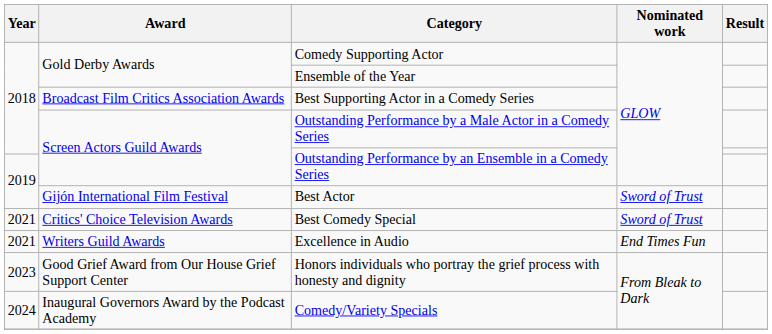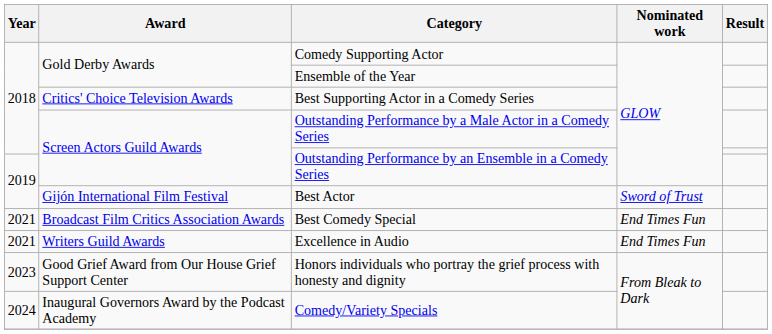Best Supporting Actor in a Comedy Series | Award: Broadcast Film Critics Association Awards -> Critics' Choice Television Awards
Best Comedy Special | Award: Critics' Choice Television Awards -> Broadcast Film Critics Association Awards
Best Comedy Special | Nominated work: Sword of Trust -> End Times Fun
